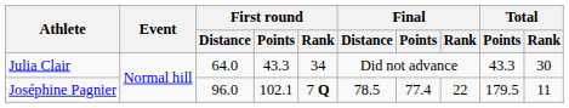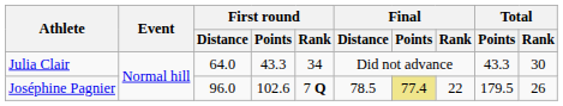Joséphine Pagnier | First round / Points: 102.1 -> 102.6
Joséphine Pagnier | Final / Points: no background -> khaki background
Joséphine Pagnier | Total / Rank: 11 -> 26
